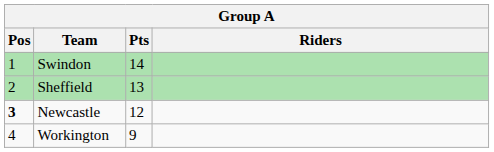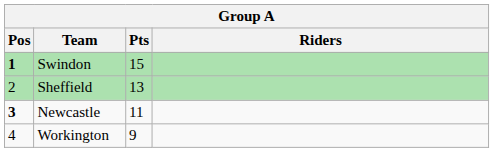Swindon | Pos: normal -> bold
Swindon | Pts: 14 -> 15
Newcastle | Pts: 12 -> 11
